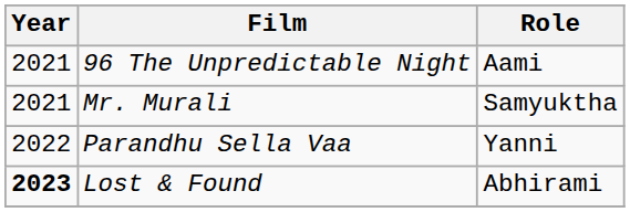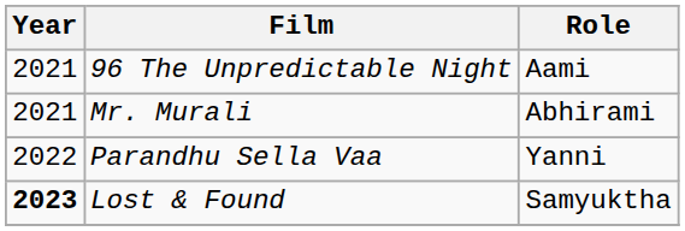Mr. Murali | Role: Samyuktha -> Abhirami
Lost & Found | Role: Abhirami -> Samyuktha
